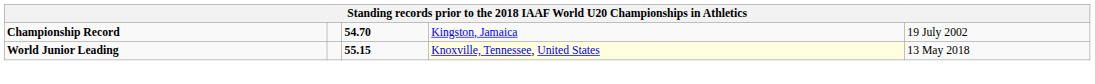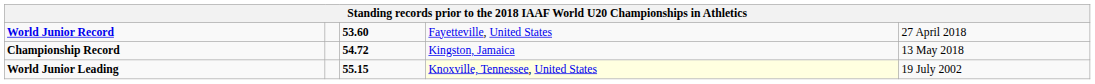+ row: World Junior Record | 53.60 | Fayetteville, United States | 27 April 2018
Championship Record | column 3: 54.70 -> 54.72
Championship Record | column 5: 19 July 2002 -> 13 May 2018
World Junior Leading | column 5: 13 May 2018 -> 19 July 2002
